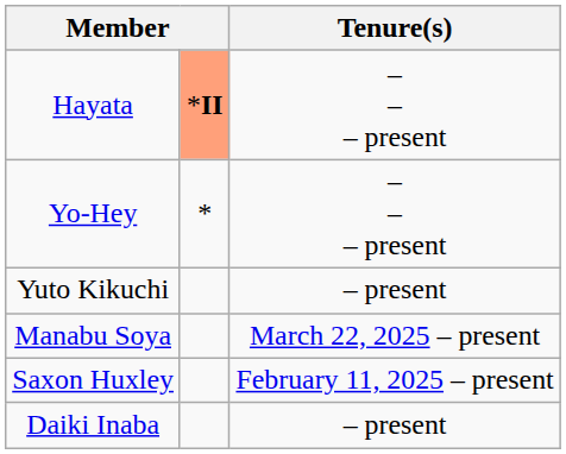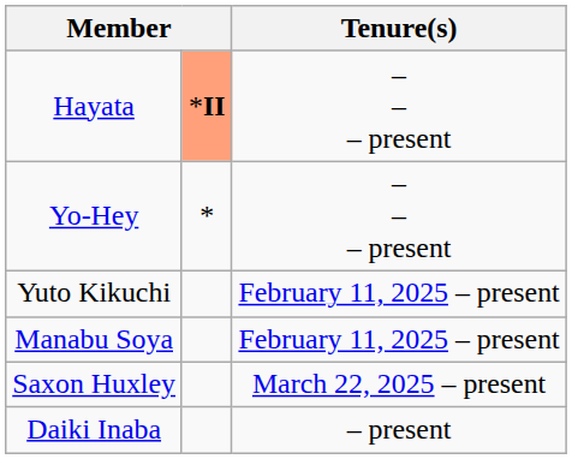Yuto Kikuchi | Tenure(s): – present -> February 11, 2025 – present
Manabu Soya | Tenure(s): March 22, 2025 – present -> February 11, 2025 – present
Saxon Huxley | Tenure(s): February 11, 2025 – present -> March 22, 2025 – present
